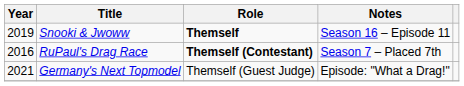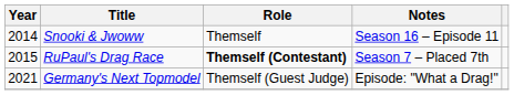Snooki & Jwoww | Year: 2019 -> 2014
Snooki & Jwoww | Role: bold -> normal
RuPaul's Drag Race | Year: 2016 -> 2015
